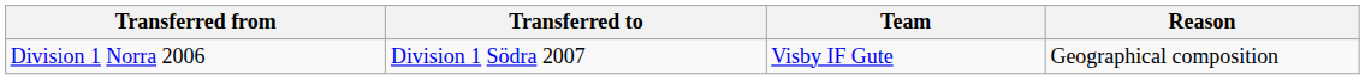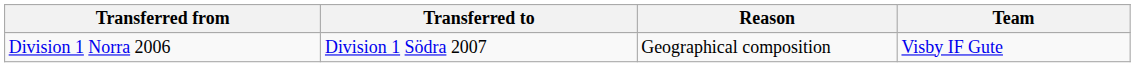columns swapped: Team <-> Reason
